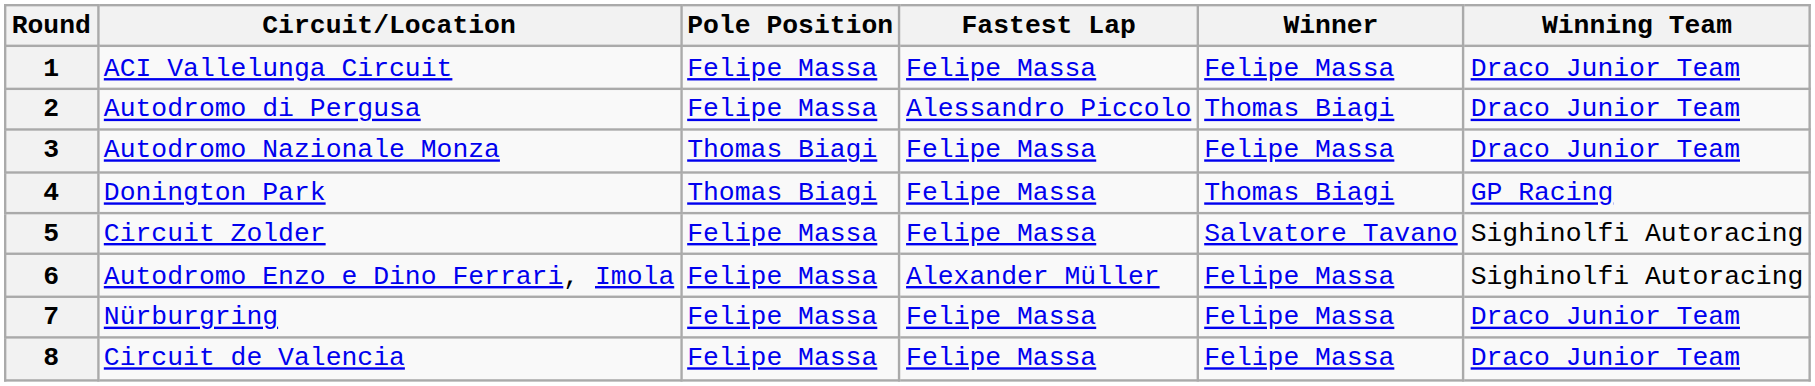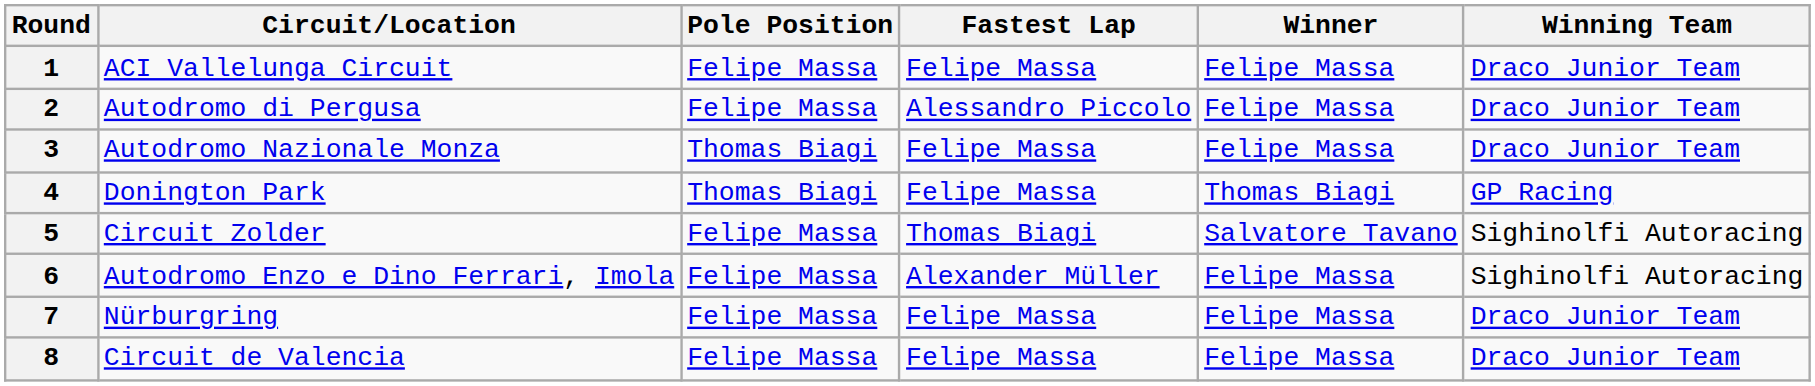2 | Winner: Thomas Biagi -> Felipe Massa
5 | Fastest Lap: Felipe Massa -> Thomas Biagi
